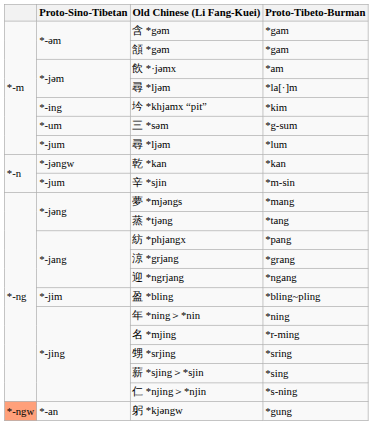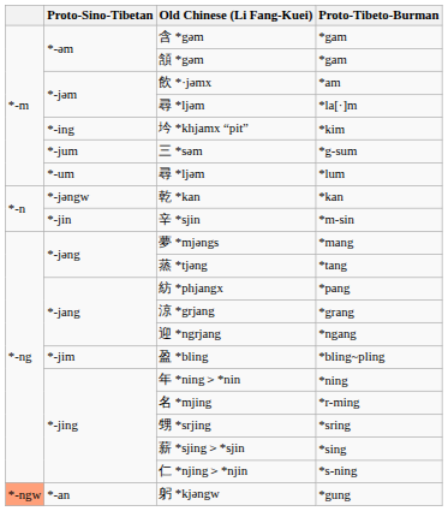三 *səm | Proto-Sino-Tibetan: *-um -> *-jum
尋 *ljəm / *lum | Proto-Sino-Tibetan: *-jum -> *-um
辛 *sjin | Proto-Sino-Tibetan: *-jum -> *-jin
